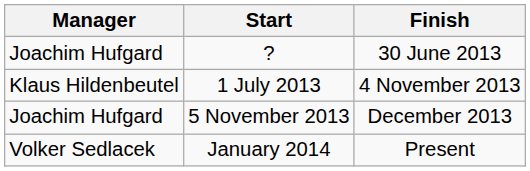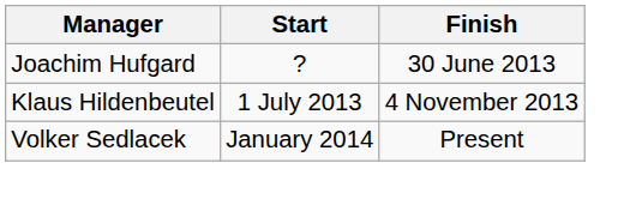- row: Joachim Hufgard | 5 November 2013 | December 2013
